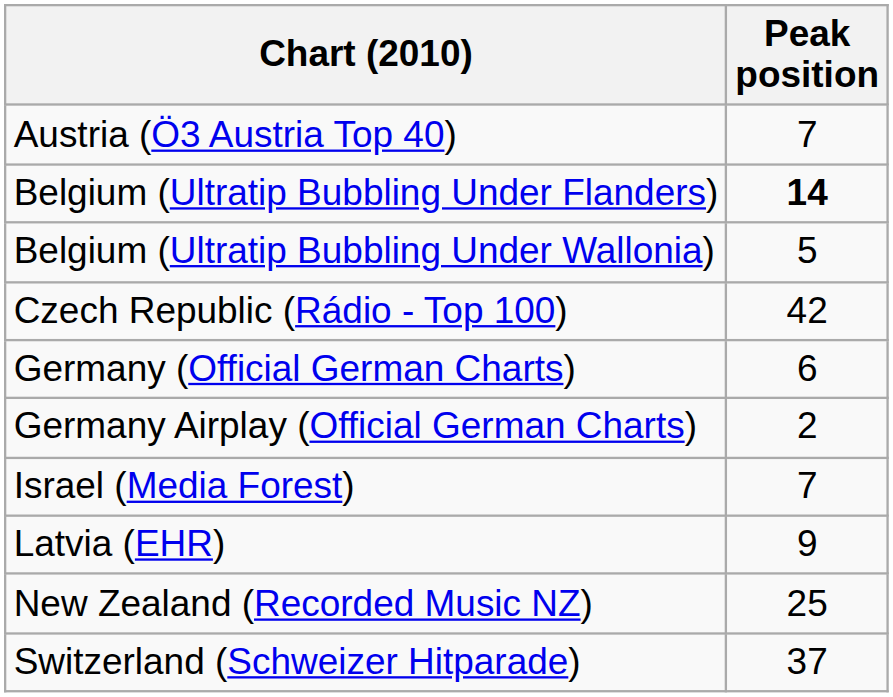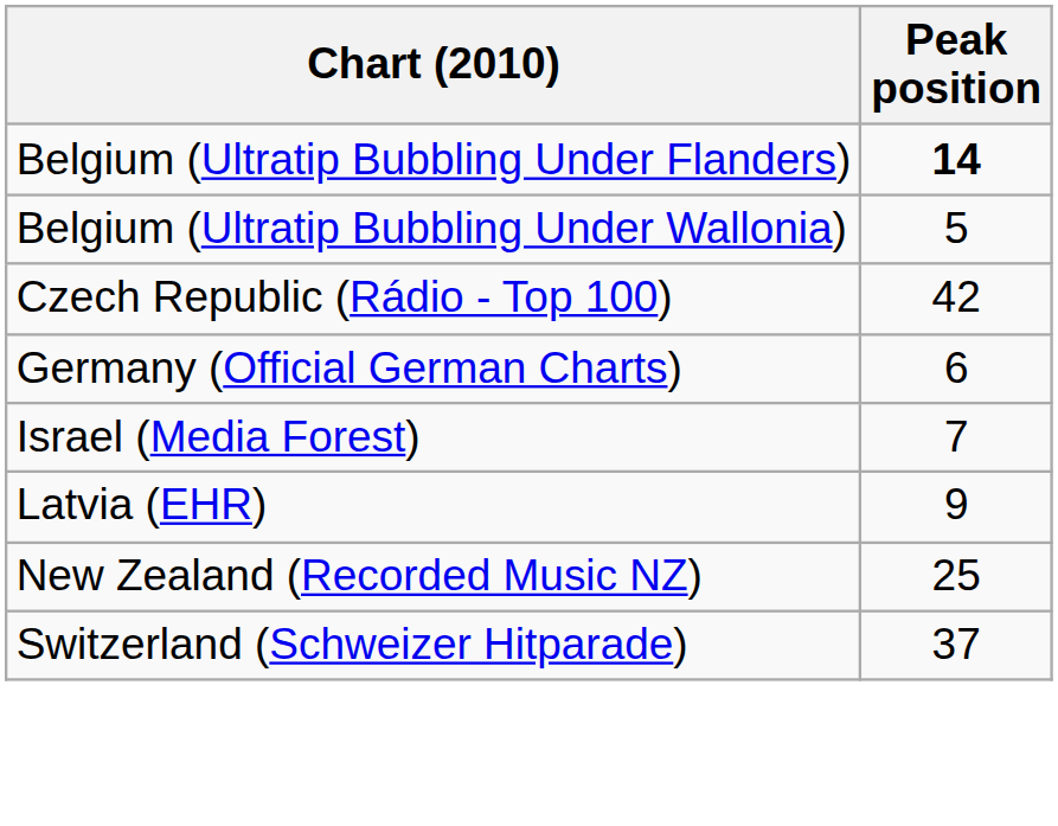- row: Austria (Ö3 Austria Top 40) | 7
- row: Germany Airplay (Official German Charts) | 2
